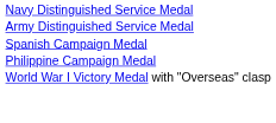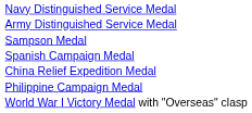+ row: Sampson Medal
+ row: China Relief Expedition Medal
